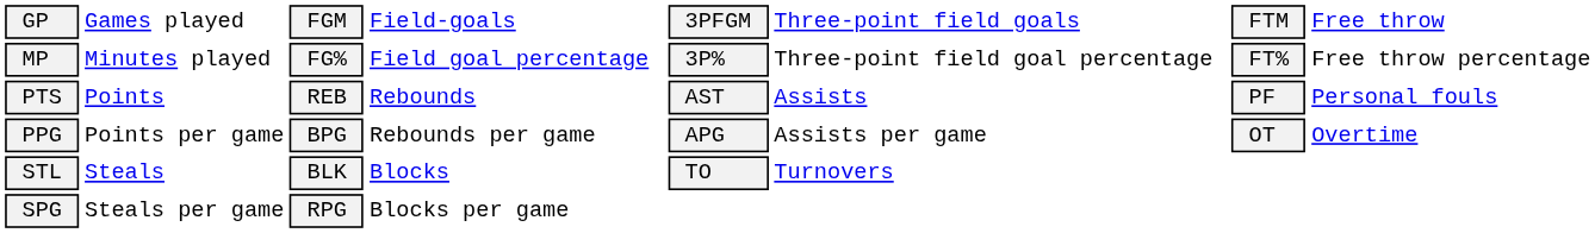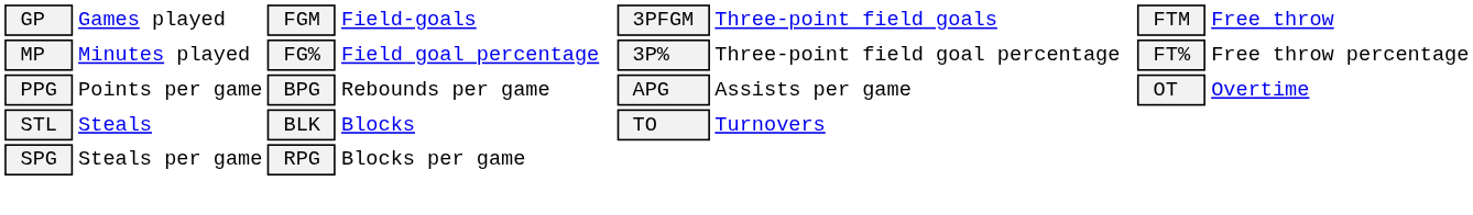- row: PTS | Points | REB | Rebounds | AST | Assists | PF | Personal fouls
